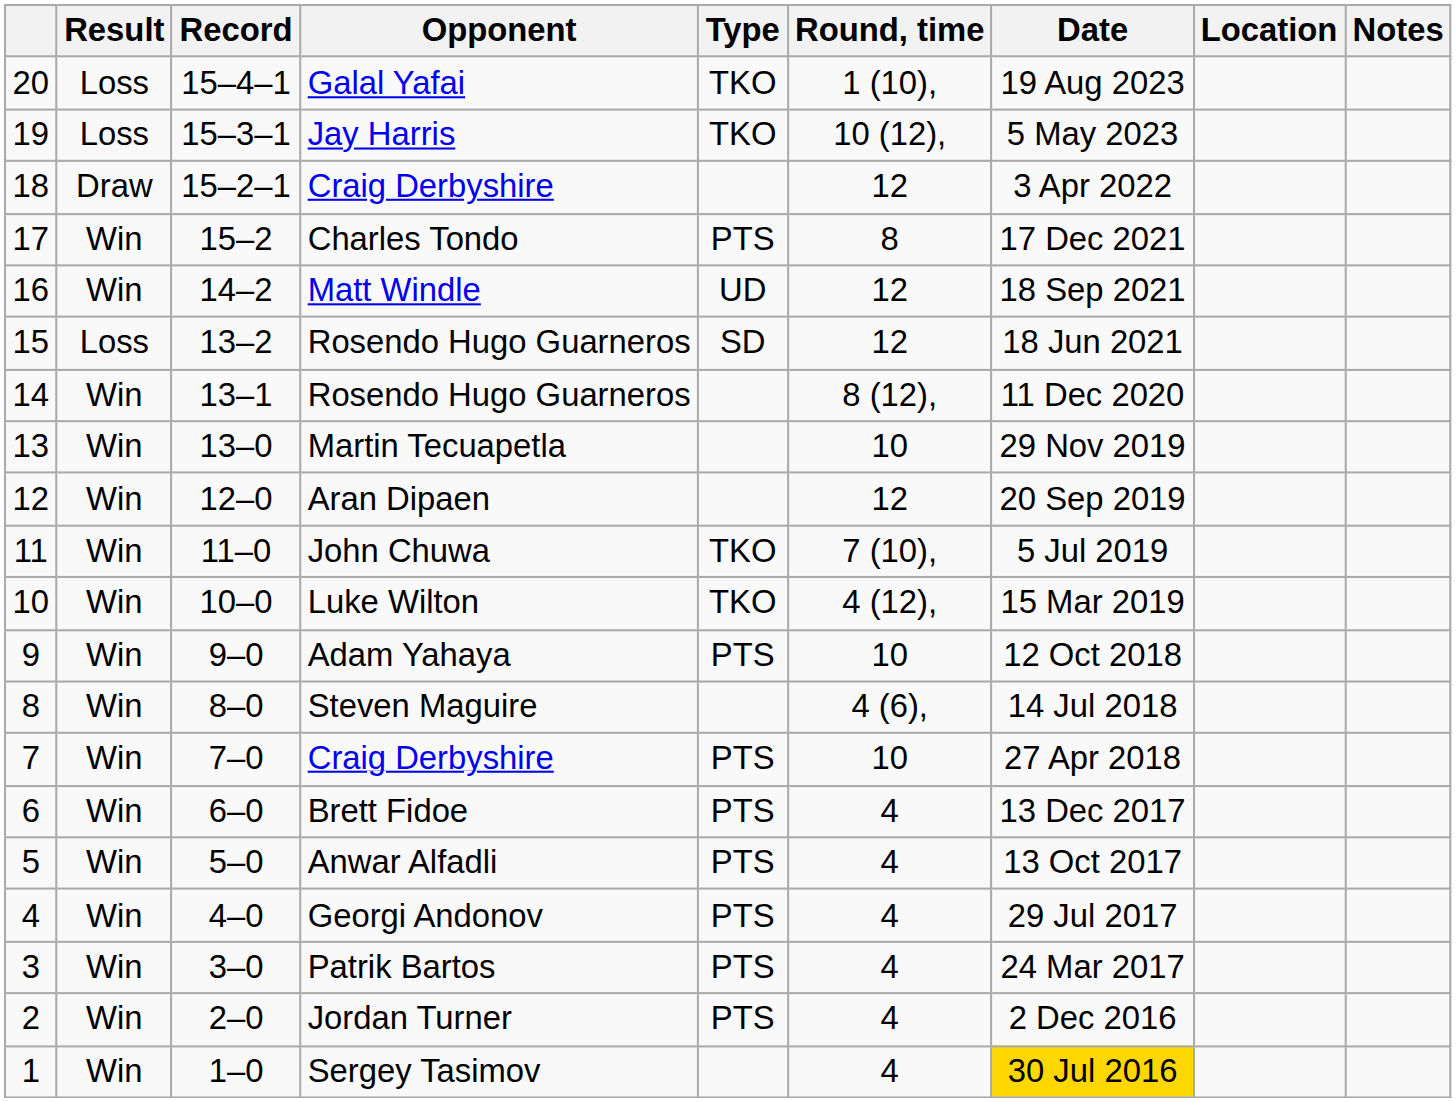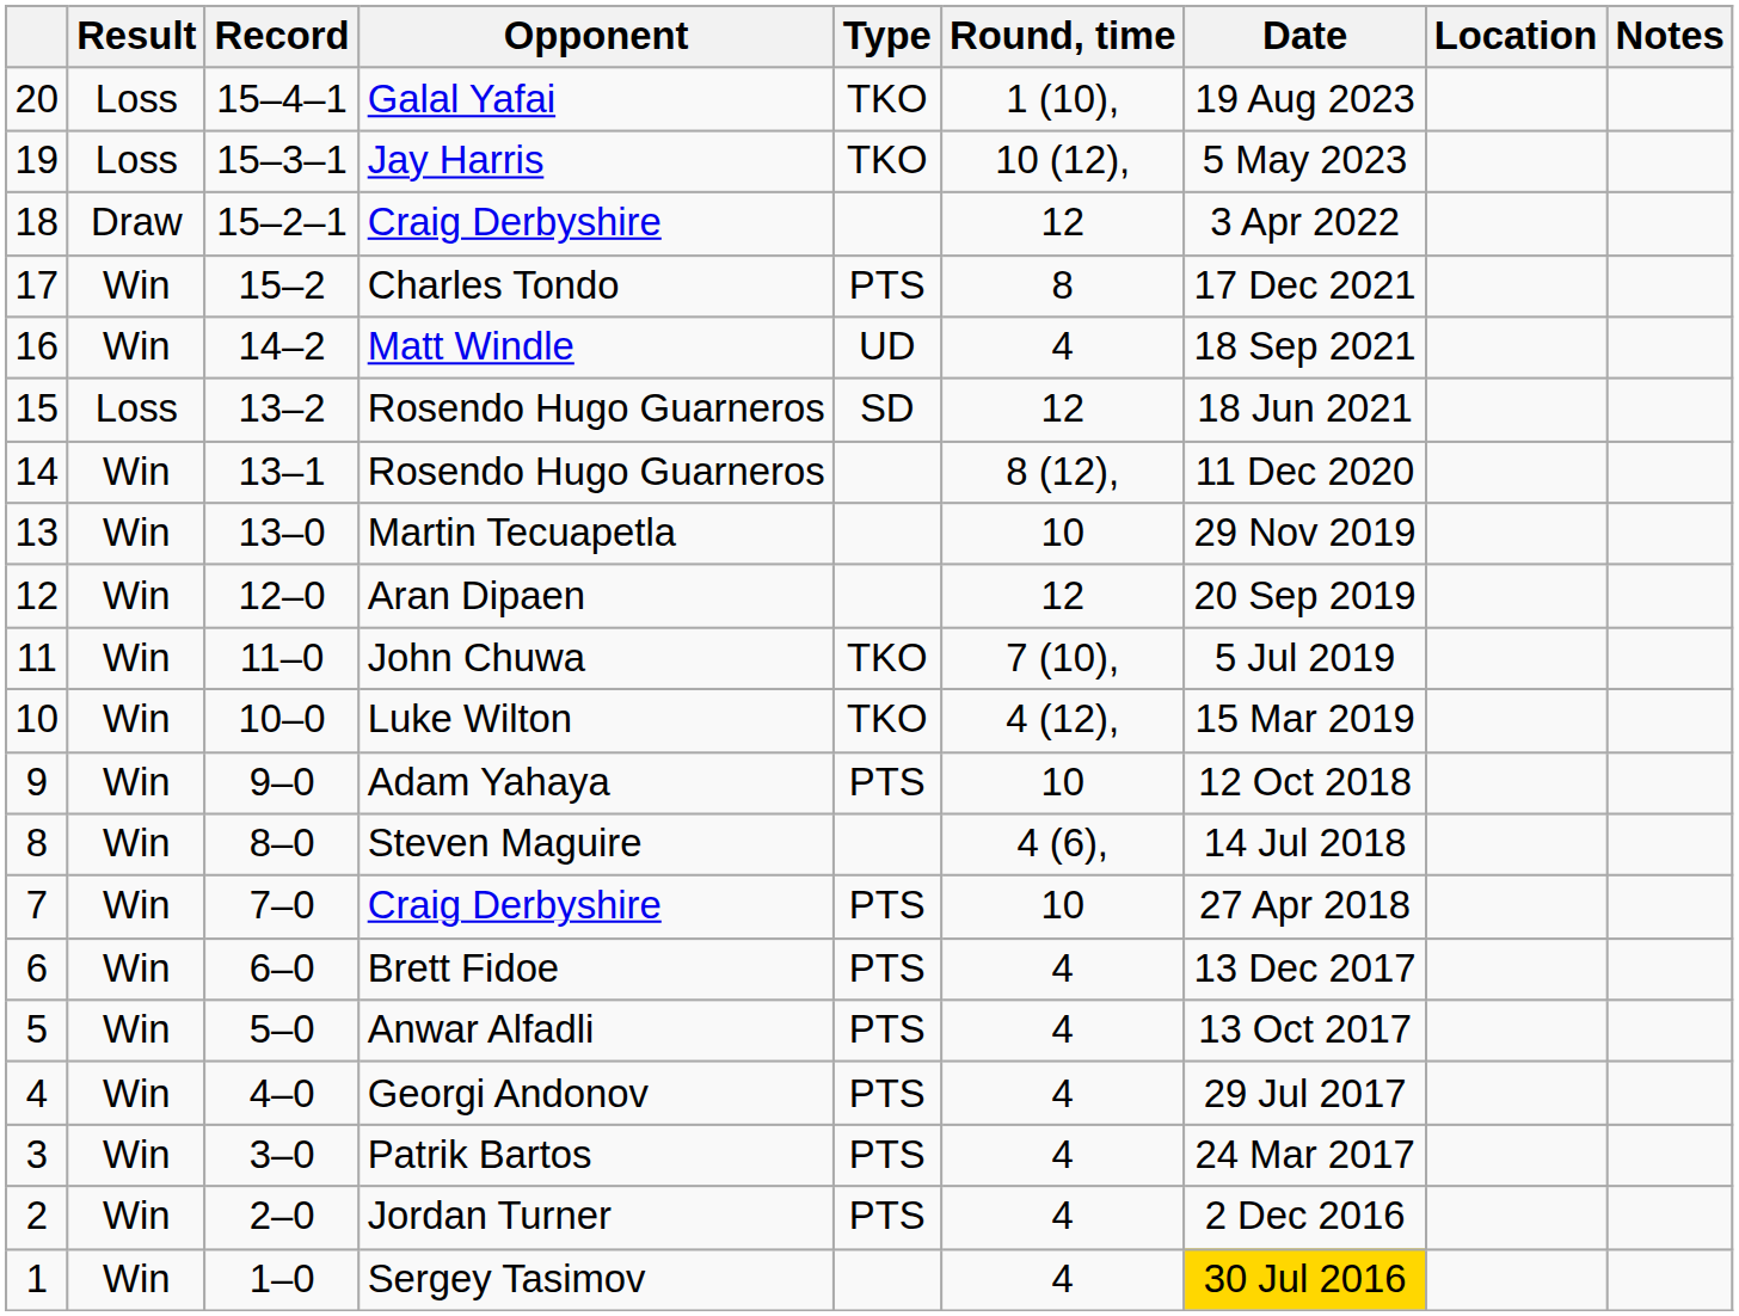Matt Windle | Round, time: 12 -> 4
